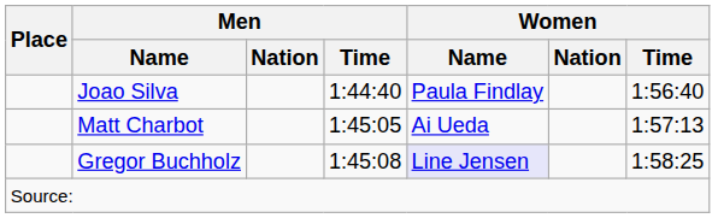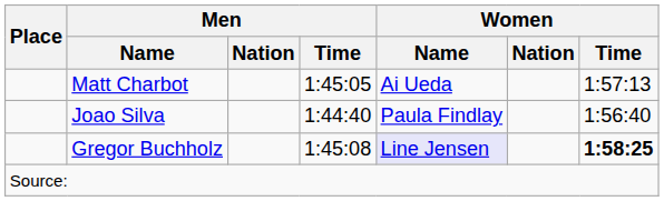rows swapped: Joao Silva <-> Matt Charbot
Gregor Buchholz | Women / Time: normal -> bold
